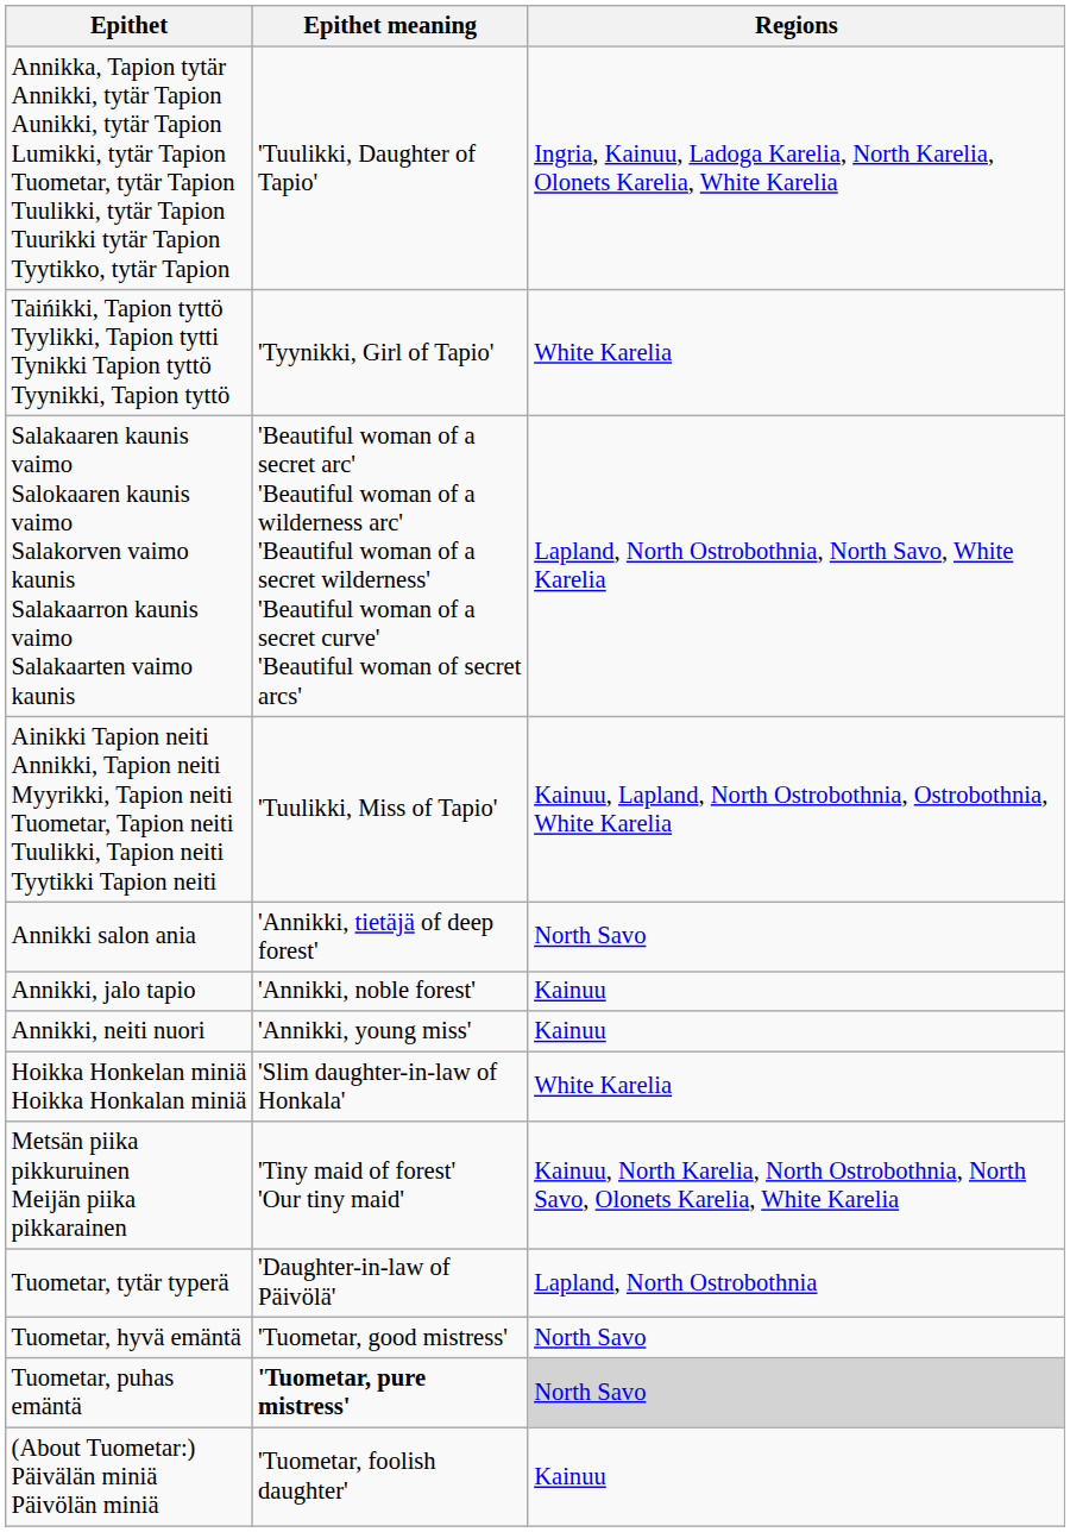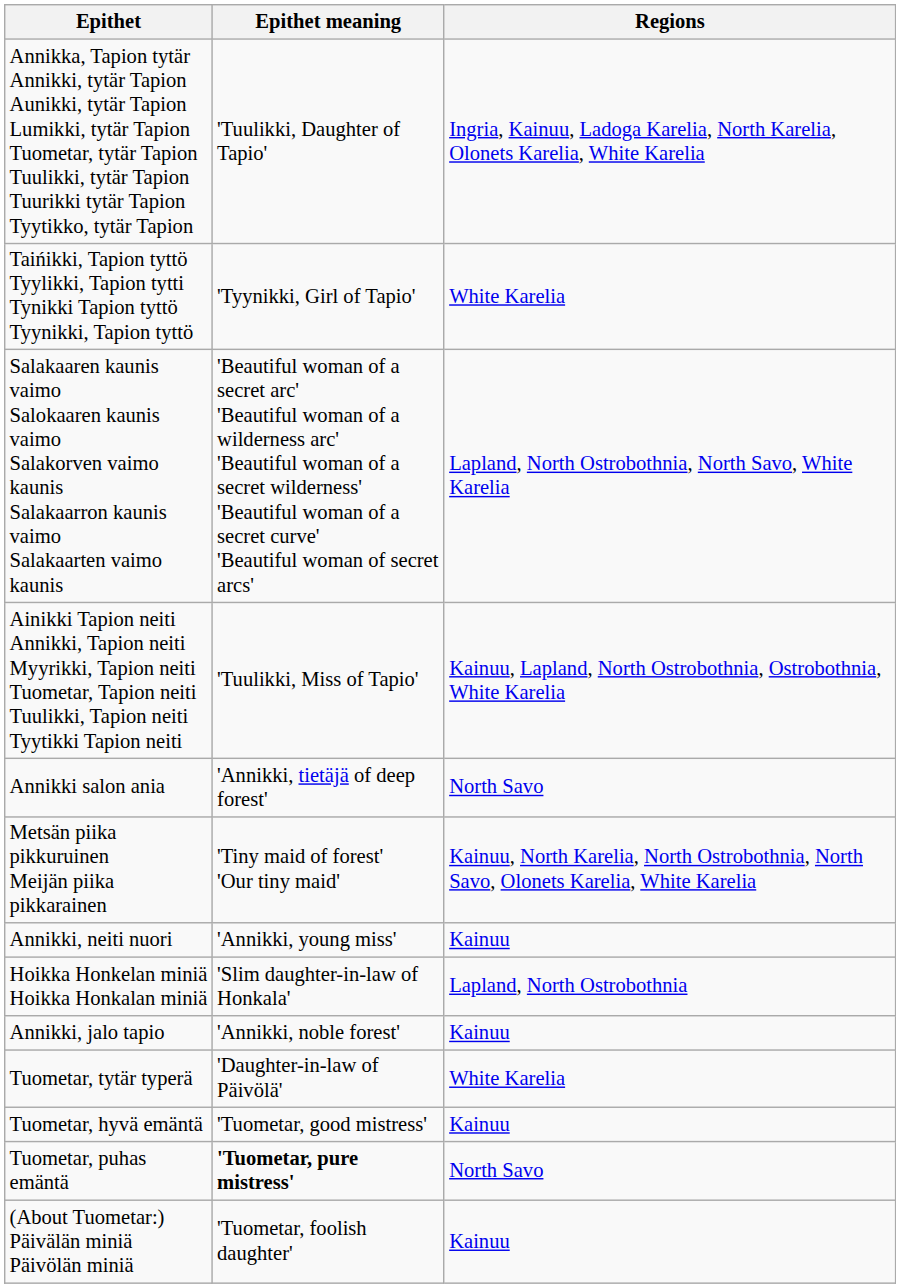rows swapped: Annikki, jalo tapio <-> Metsän piika pikkuruinen Meijän piika pikkarainen
Hoikka Honkelan miniä Hoikka Honkalan miniä | Regions: White Karelia -> Lapland, North Ostrobothnia
Tuometar, tytär typerä | Regions: Lapland, North Ostrobothnia -> White Karelia
Tuometar, hyvä emäntä | Regions: North Savo -> Kainuu
Tuometar, puhas emäntä | Regions: lightgrey background -> no background
